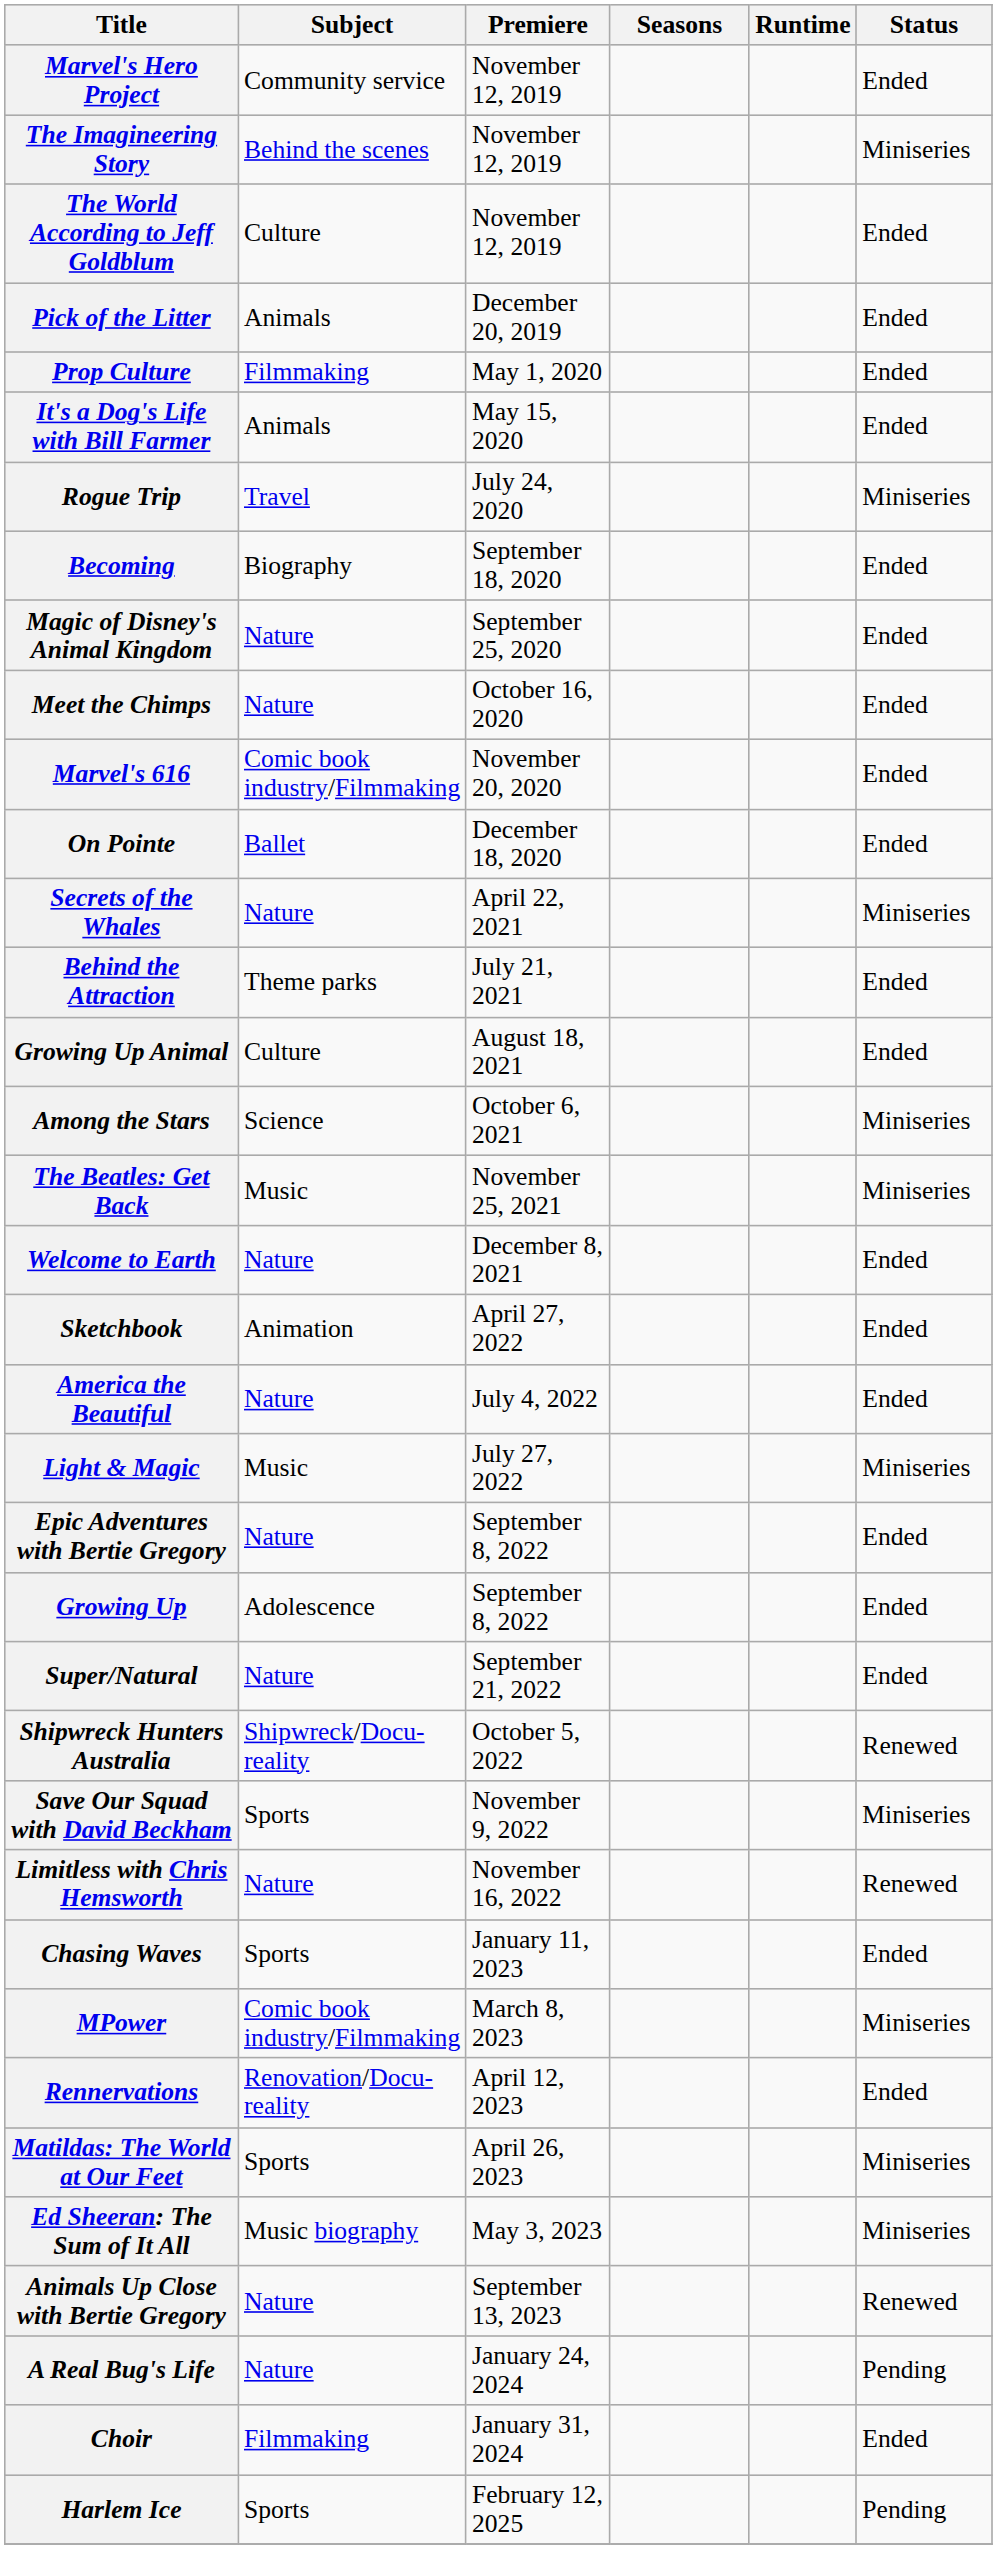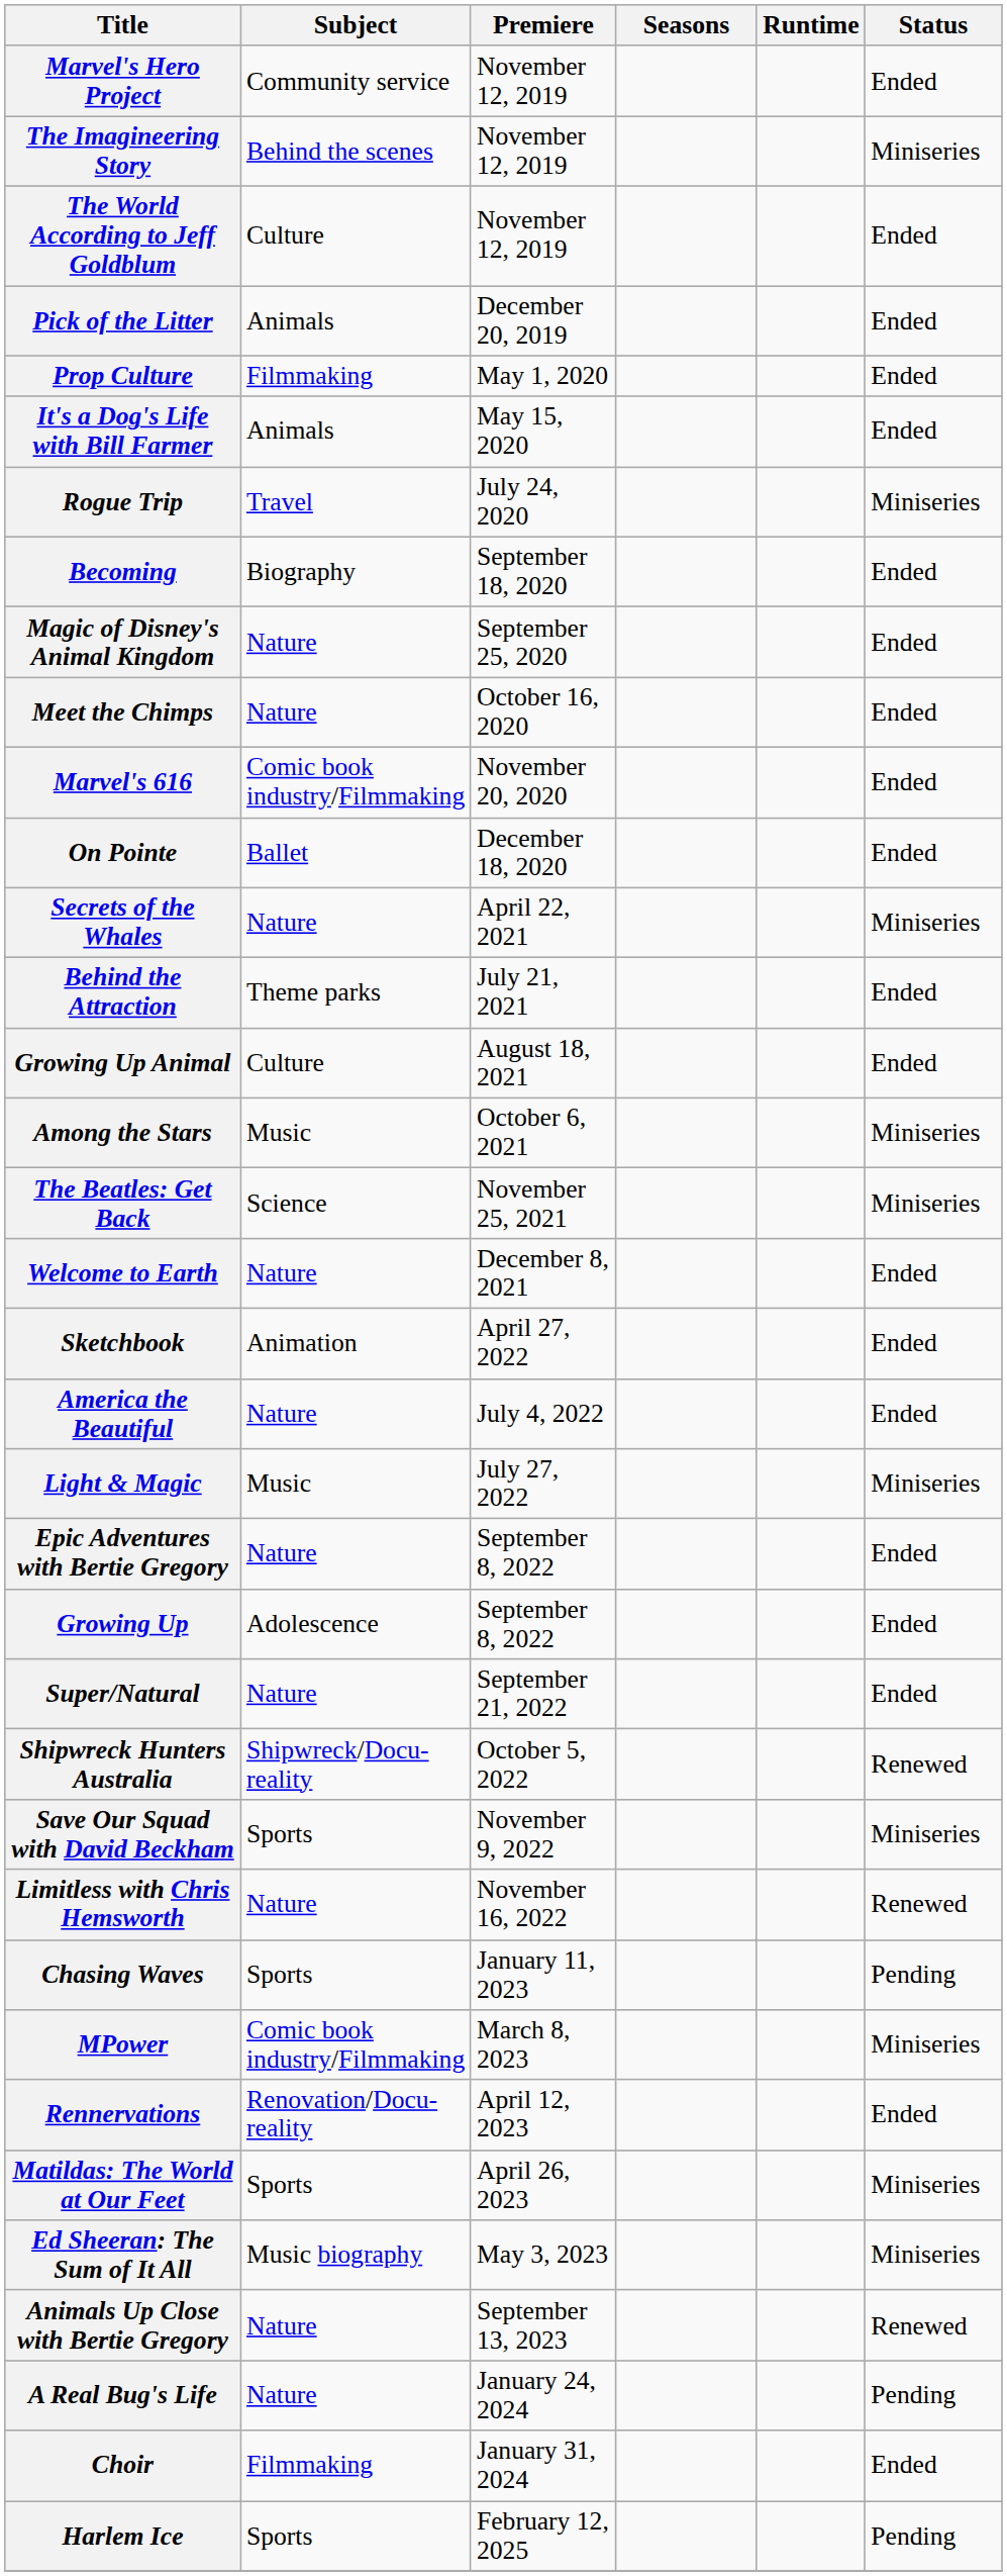Among the Stars | Subject: Science -> Music
The Beatles: Get Back | Subject: Music -> Science
Chasing Waves | Status: Ended -> Pending
